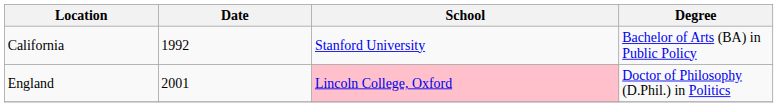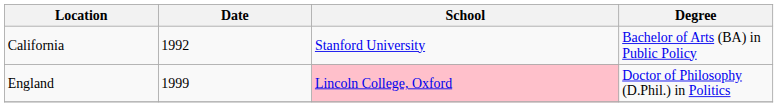England | Date: 2001 -> 1999
